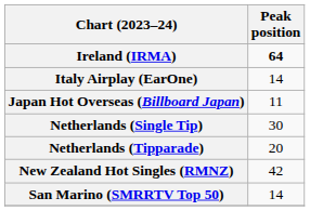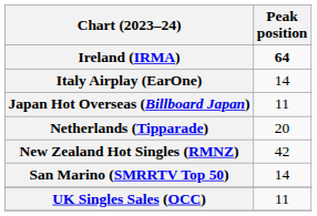- row: Netherlands (Single Tip) | 30
+ row: UK Singles Sales (OCC) | 11
